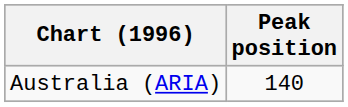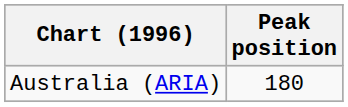Australia (ARIA) | Peak position: 140 -> 180
